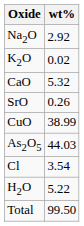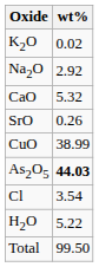rows swapped: Na2O <-> K2O
As2O5 | wt%: normal -> bold
